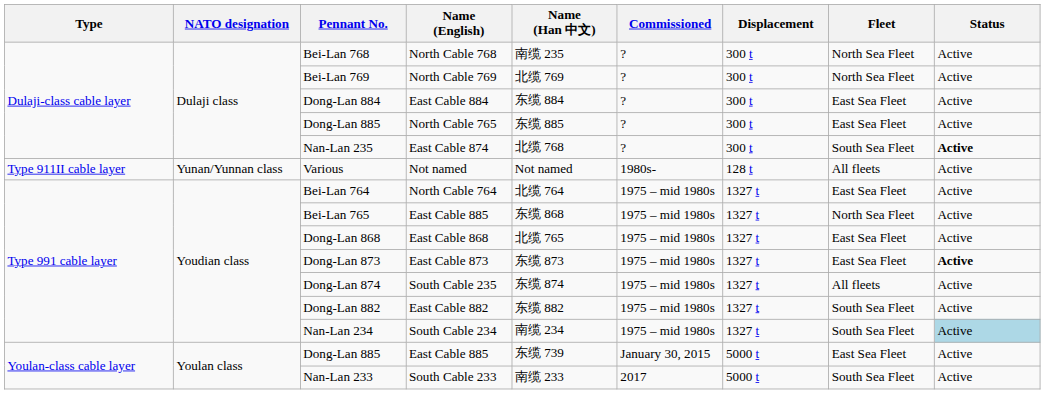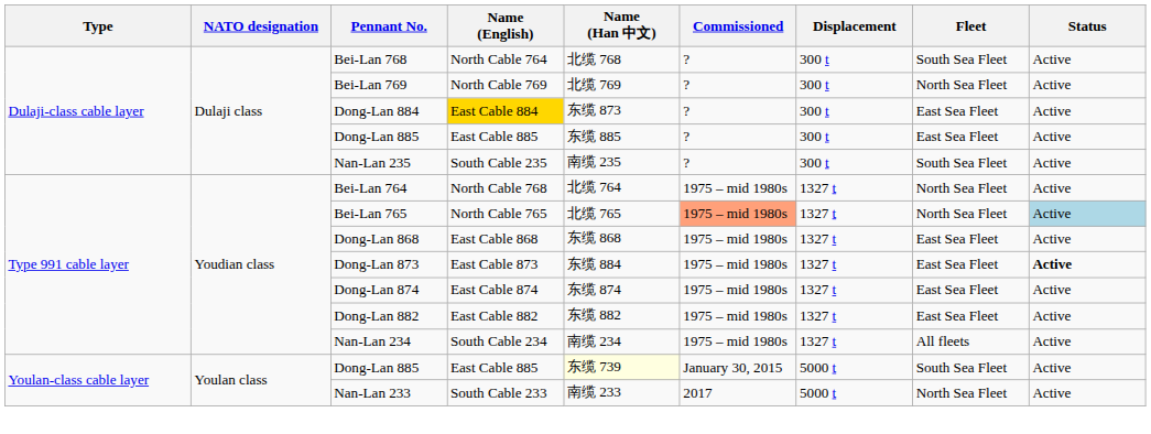Bei-Lan 768 | Name (English): North Cable 768 -> North Cable 764
Bei-Lan 768 | Name (Han 中文): 南缆 235 -> 北缆 768
Bei-Lan 768 | Fleet: North Sea Fleet -> South Sea Fleet
Dong-Lan 884 | Name (English): no background -> gold background
Dong-Lan 884 | Name (Han 中文): 东缆 884 -> 东缆 873
Dulaji-class cable layer / Dong-Lan 885 | Name (English): North Cable 765 -> East Cable 885
Nan-Lan 235 | Name (English): East Cable 874 -> South Cable 235
Nan-Lan 235 | Name (Han 中文): 北缆 768 -> 南缆 235
Nan-Lan 235 | Status: bold -> normal
- row: Type 911II cable layer | Yunan/Yunnan class | Various | Not named | Not named | 1980s- | 128 t | All fleets | Active
Bei-Lan 764 | Name (English): North Cable 764 -> North Cable 768
Bei-Lan 764 | Fleet: East Sea Fleet -> North Sea Fleet
Bei-Lan 765 | Name (English): East Cable 885 -> North Cable 765
Bei-Lan 765 | Name (Han 中文): 东缆 868 -> 北缆 765
Bei-Lan 765 | Commissioned: no background -> lightsalmon background
Bei-Lan 765 | Status: no background -> lightblue background
Dong-Lan 868 | Name (Han 中文): 北缆 765 -> 东缆 868
Dong-Lan 873 | Name (Han 中文): 东缆 873 -> 东缆 884
Dong-Lan 874 | Name (English): South Cable 235 -> East Cable 874
Dong-Lan 874 | Fleet: All fleets -> East Sea Fleet
Dong-Lan 882 | Fleet: South Sea Fleet -> East Sea Fleet
Nan-Lan 234 | Fleet: South Sea Fleet -> All fleets
Nan-Lan 234 | Status: lightblue background -> no background
Youlan-class cable layer / Dong-Lan 885 | Name (Han 中文): no background -> lightyellow background
Youlan-class cable layer / Dong-Lan 885 | Fleet: East Sea Fleet -> South Sea Fleet
Nan-Lan 233 | Fleet: South Sea Fleet -> North Sea Fleet
